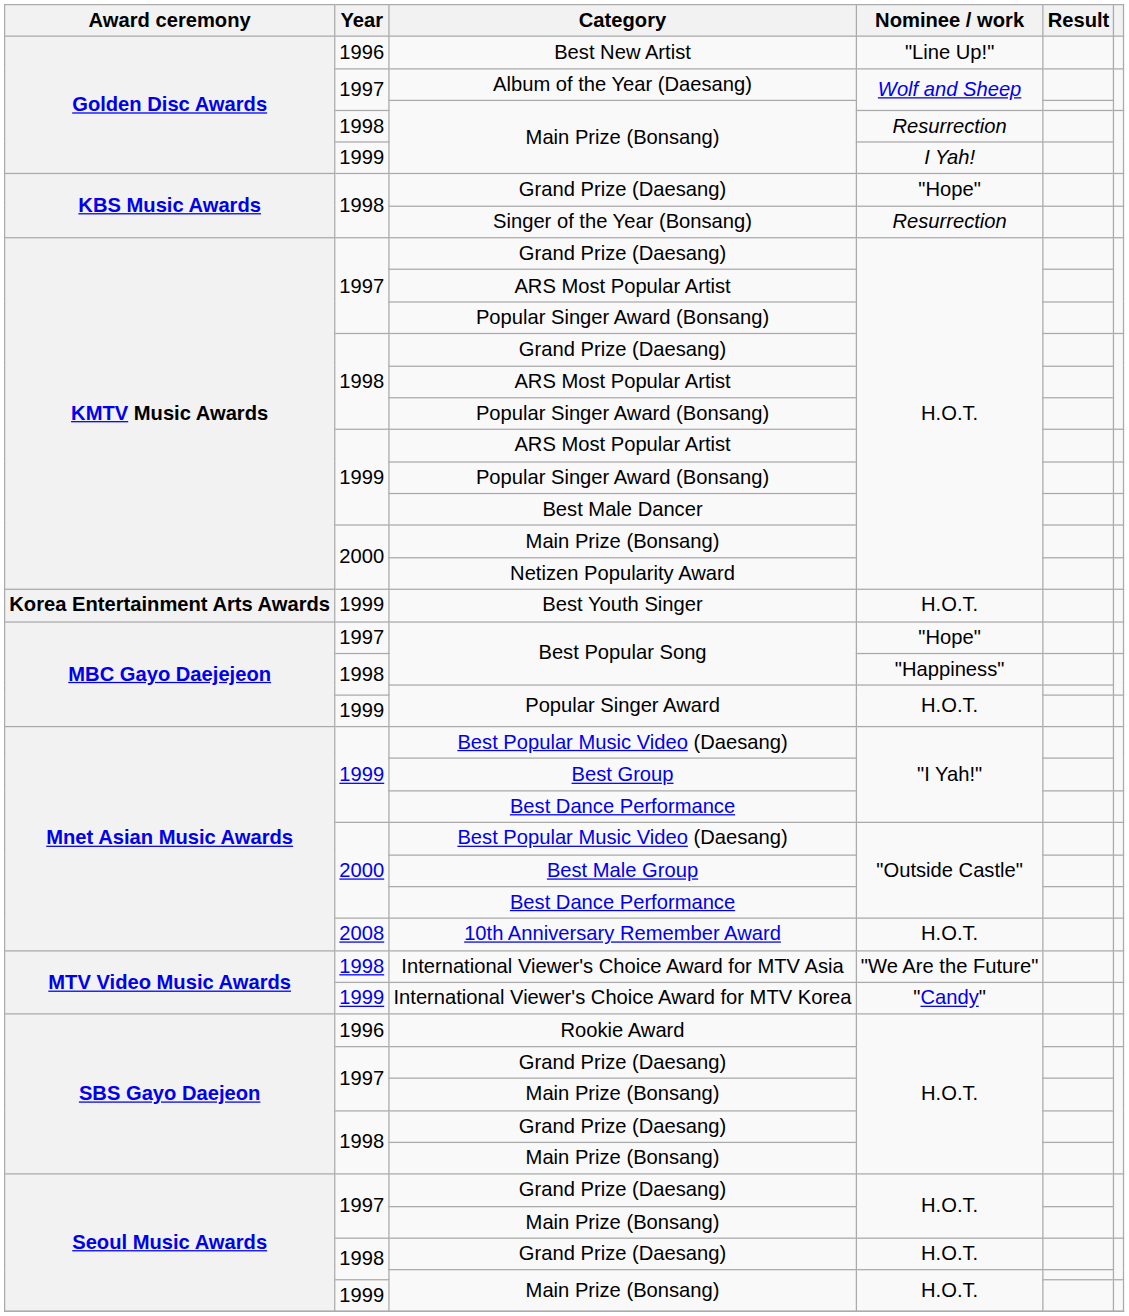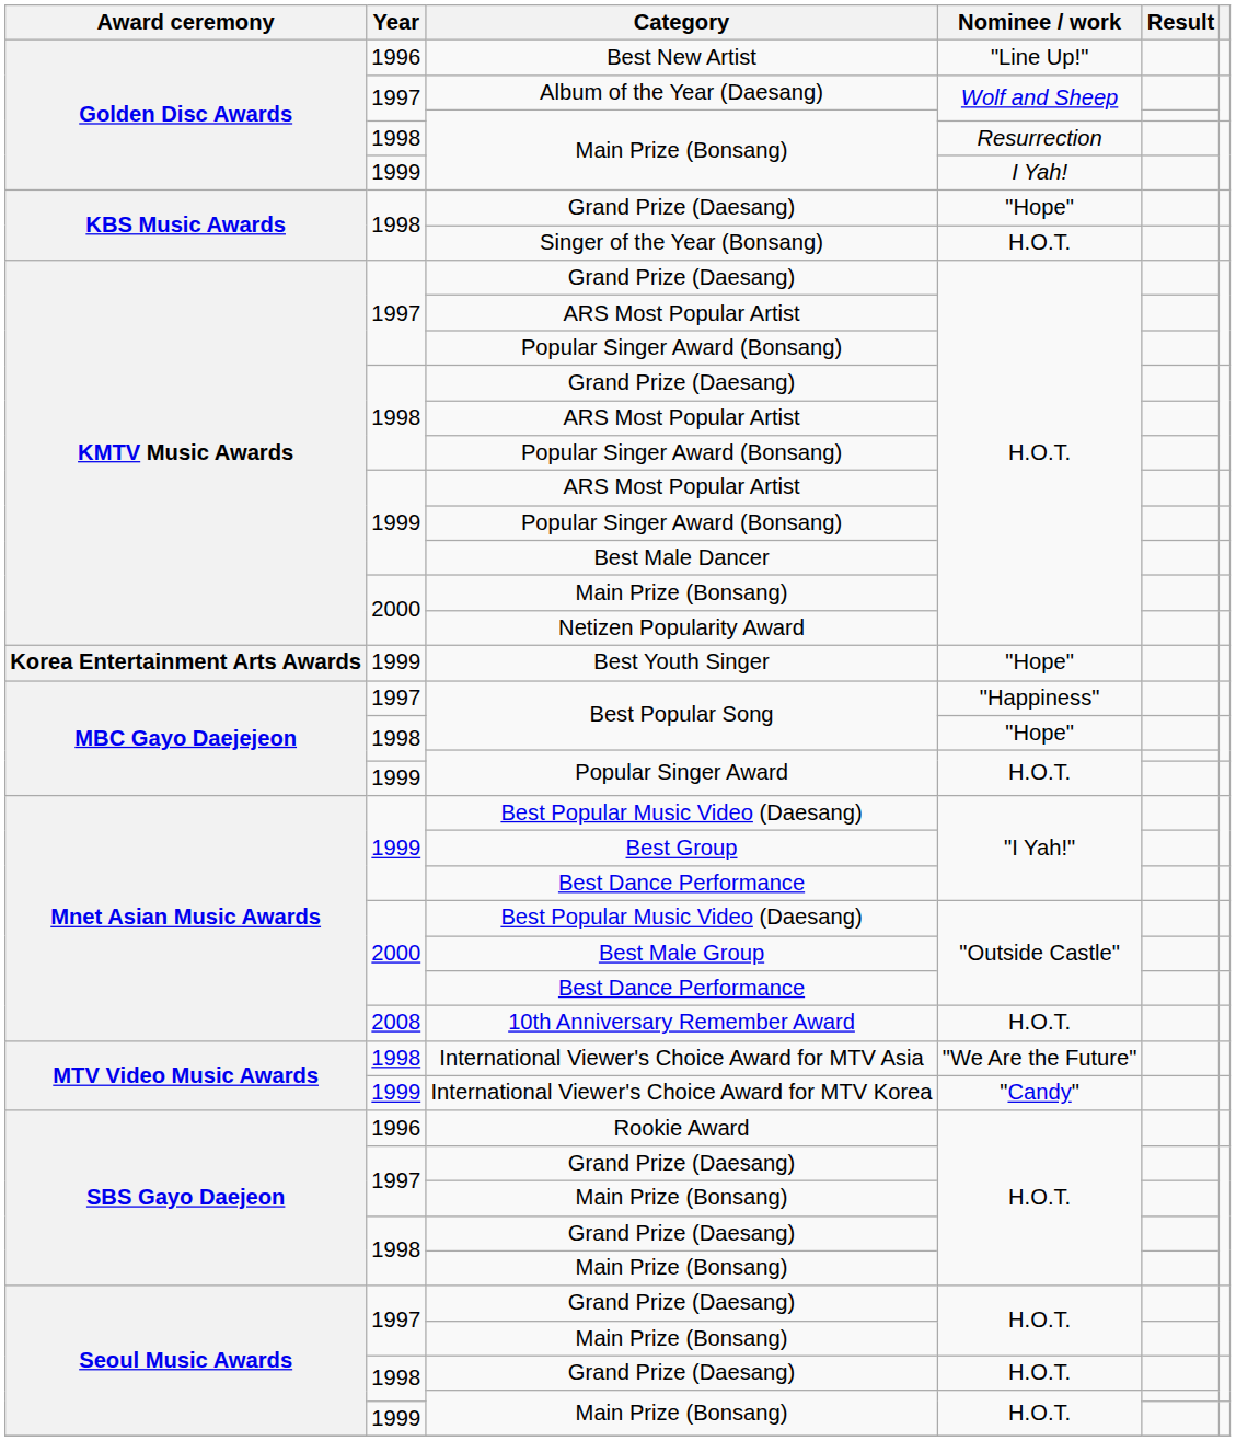Singer of the Year (Bonsang) | Nominee / work: Resurrection -> H.O.T.
Best Youth Singer | Nominee / work: H.O.T. -> "Hope"
1997 / Best Popular Song | Nominee / work: "Hope" -> "Happiness"
1998 / Best Popular Song | Nominee / work: "Happiness" -> "Hope"
